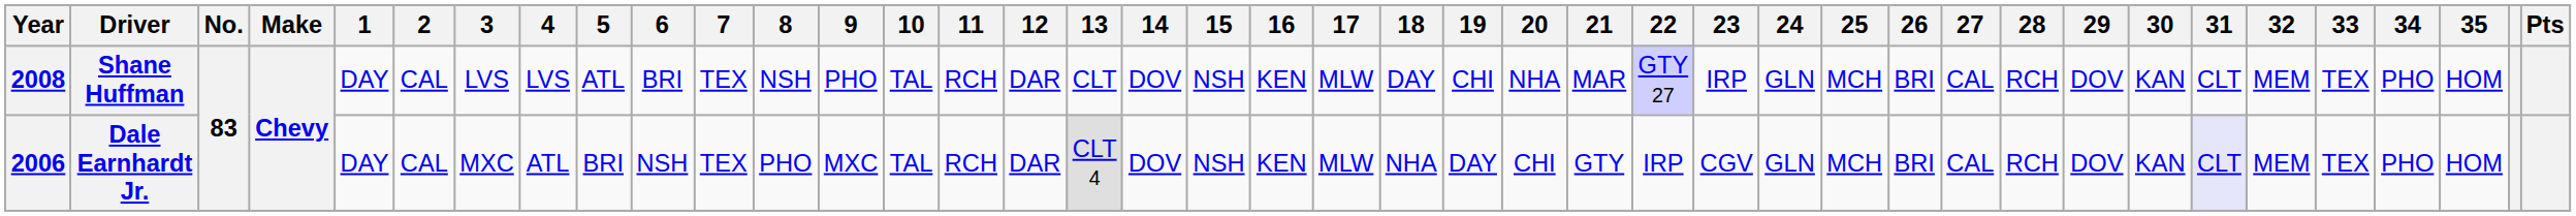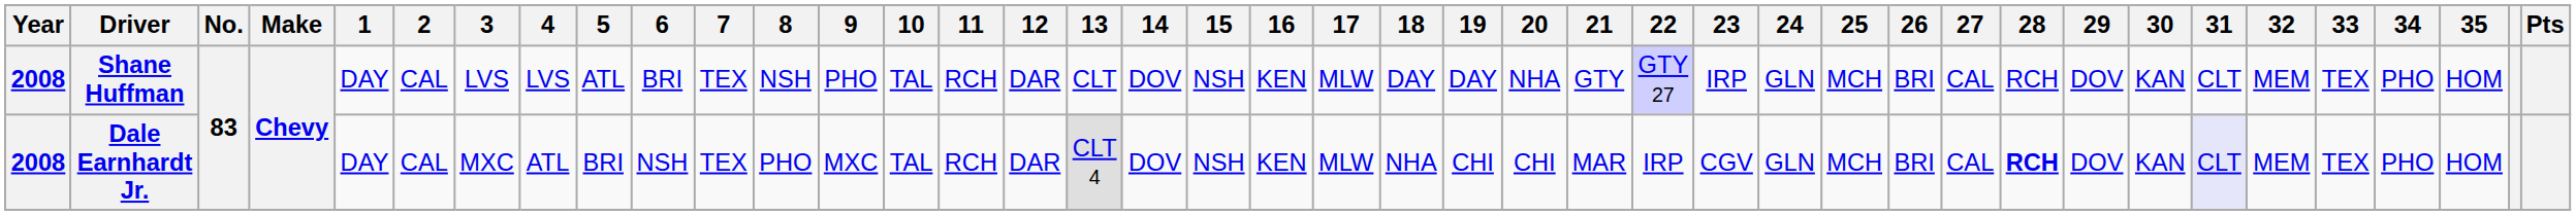Shane Huffman | 19: CHI -> DAY
Shane Huffman | 21: MAR -> GTY
Dale Earnhardt Jr. | Year: 2006 -> 2008
Dale Earnhardt Jr. | 19: DAY -> CHI
Dale Earnhardt Jr. | 21: GTY -> MAR
Dale Earnhardt Jr. | 28: normal -> bold
